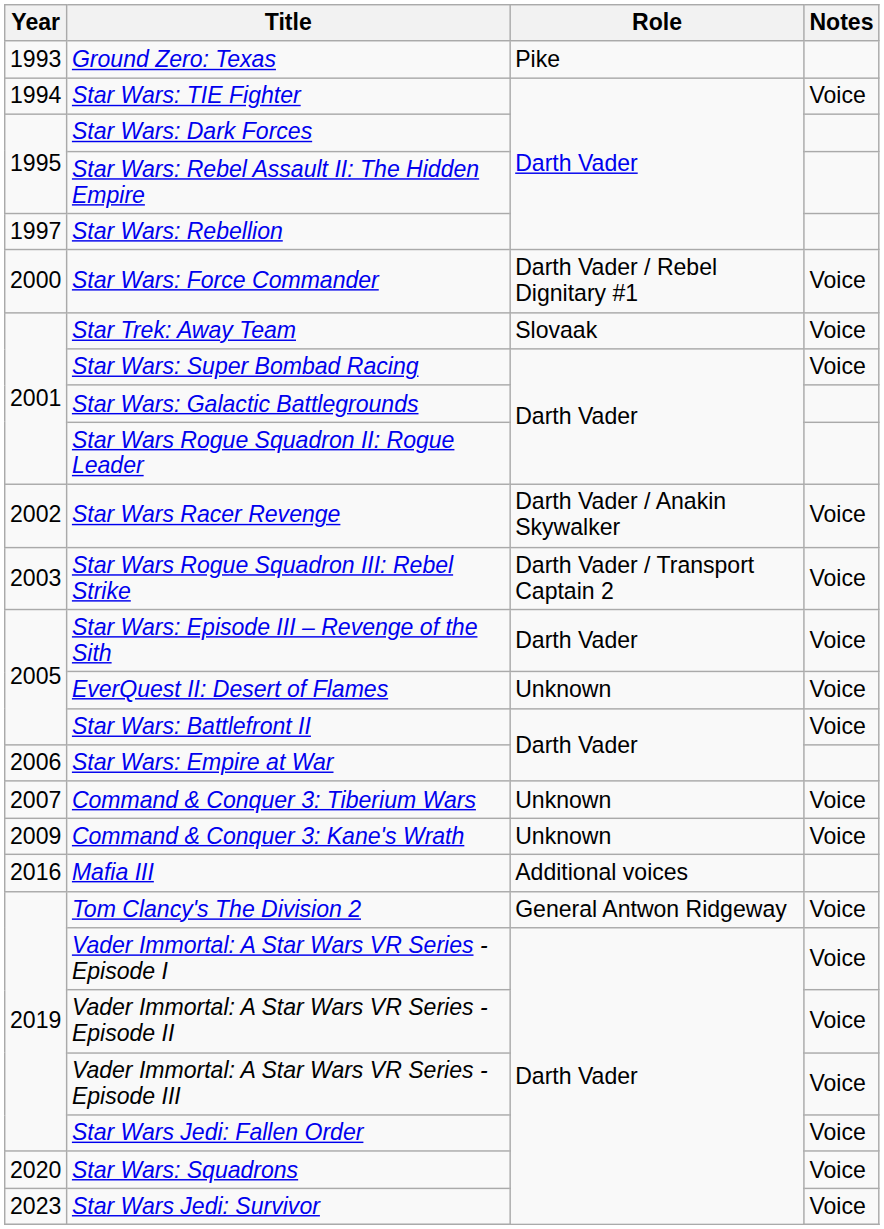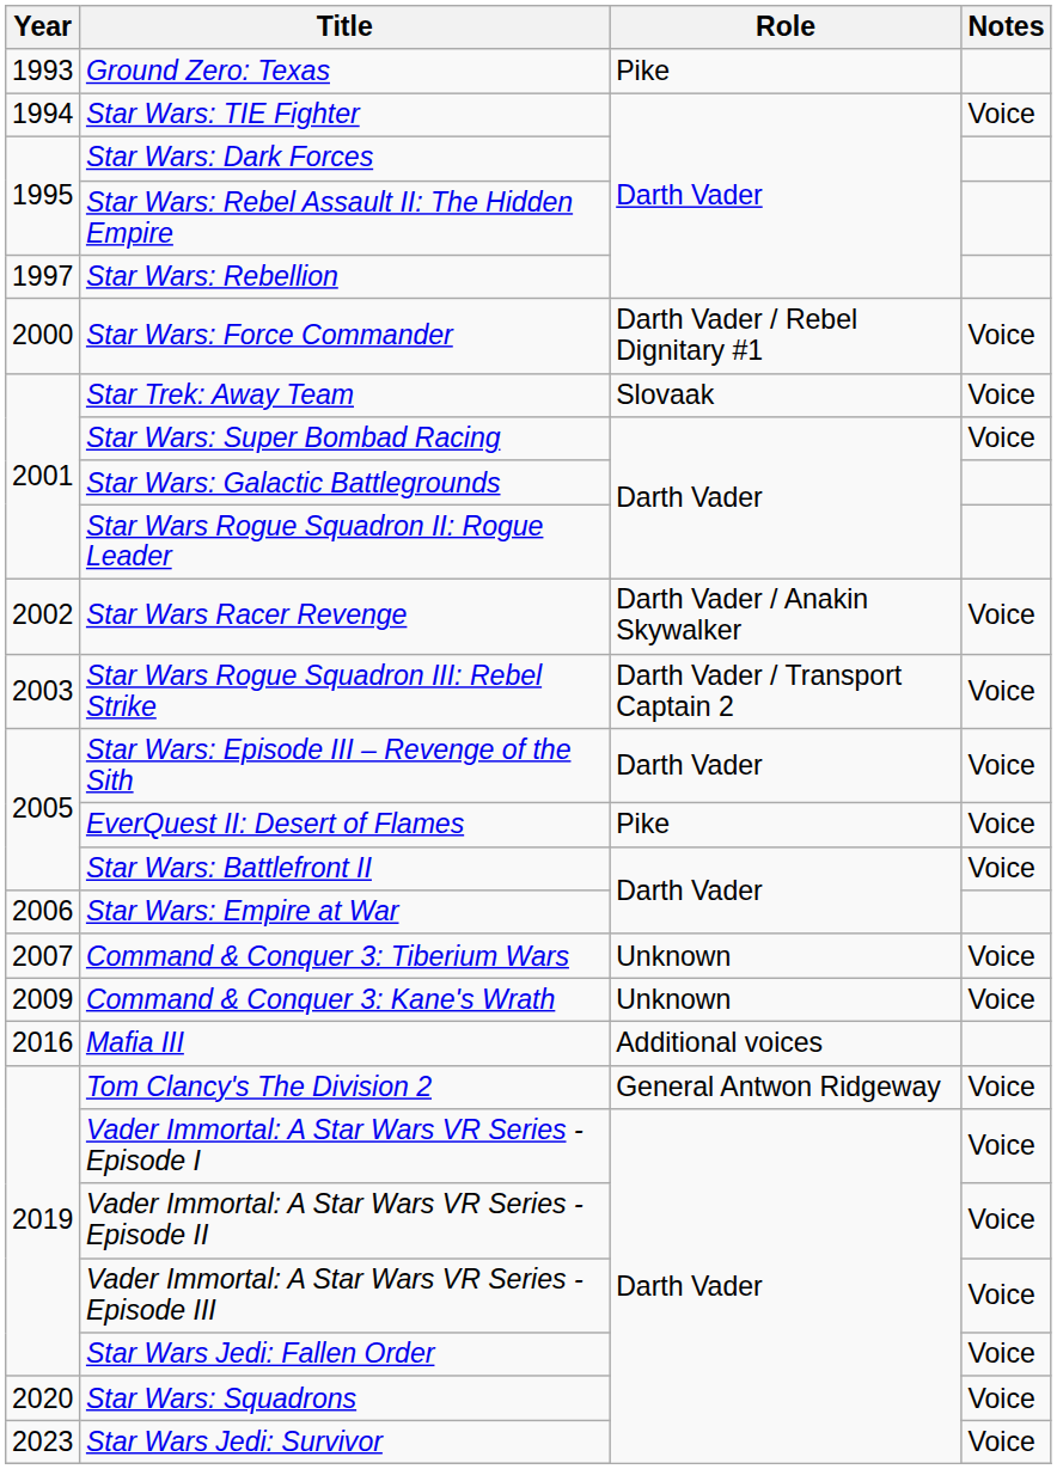EverQuest II: Desert of Flames | Role: Unknown -> Pike
